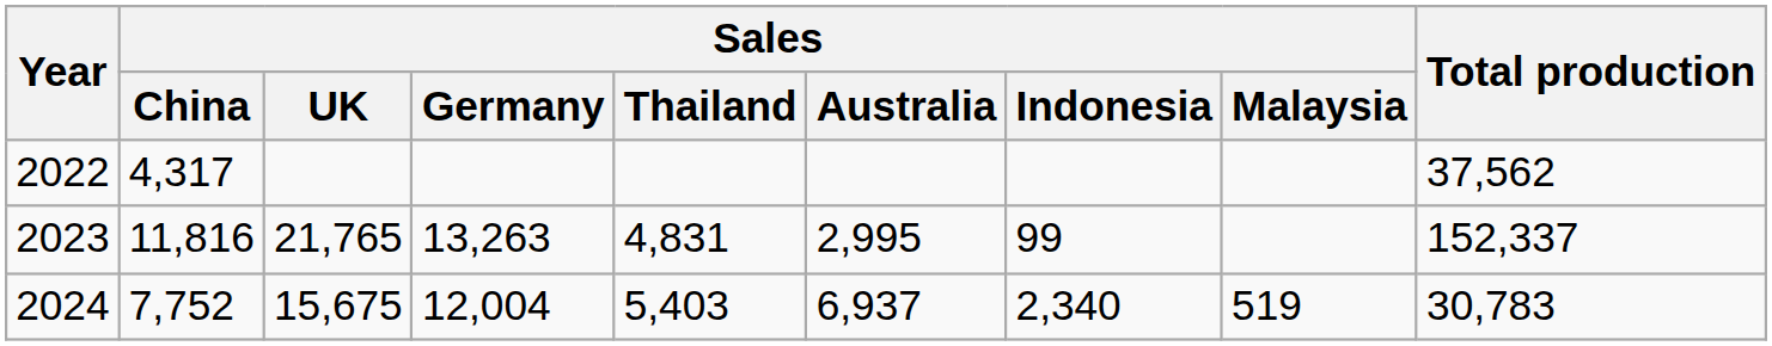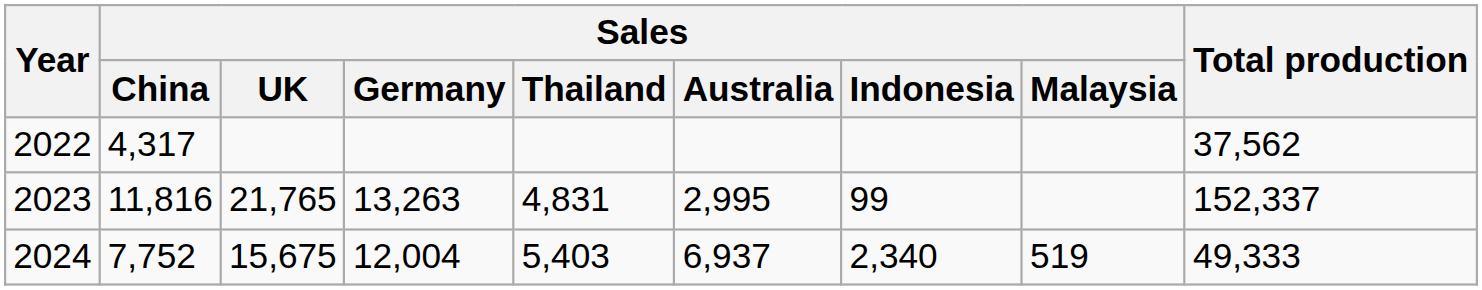2024 | Total production: 30,783 -> 49,333
